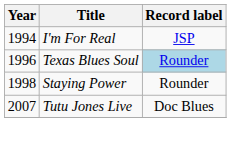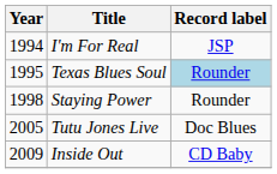Texas Blues Soul | Year: 1996 -> 1995
Tutu Jones Live | Year: 2007 -> 2005
+ row: 2009 | Inside Out | CD Baby
